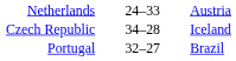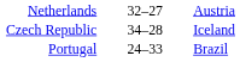Netherlands | column 2: 24–33 -> 32–27
Portugal | column 2: 32–27 -> 24–33
